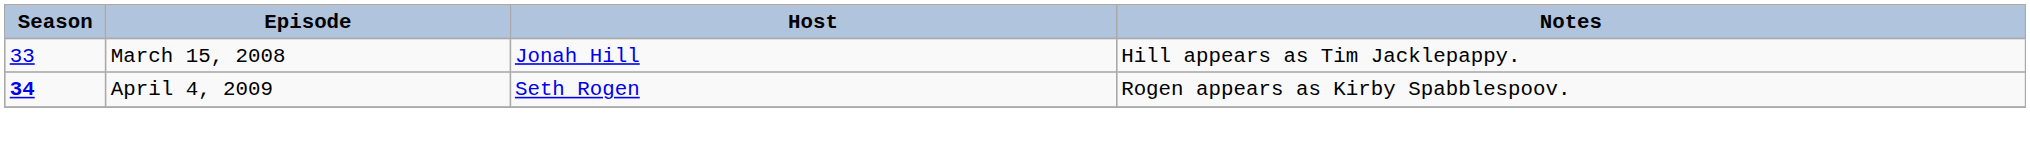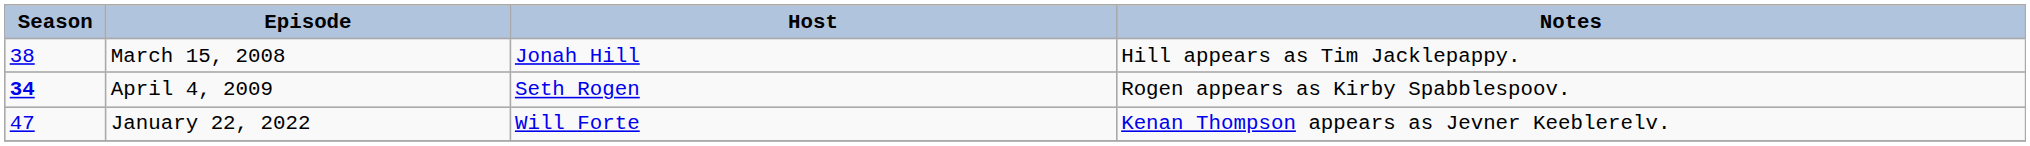March 15, 2008 | Season: 33 -> 38
+ row: 47 | January 22, 2022 | Will Forte | Kenan Thompson appears as Jevner Keeblerelv.
